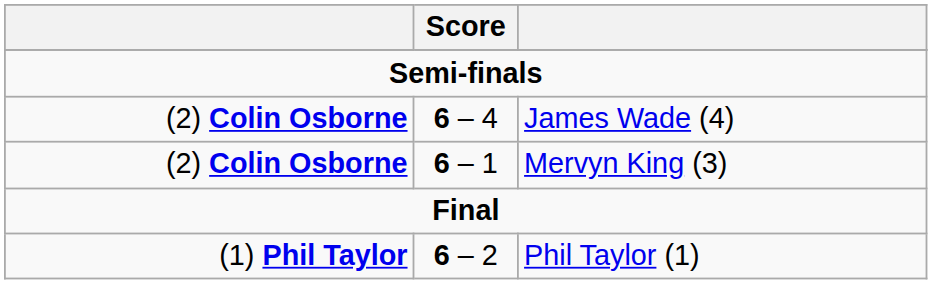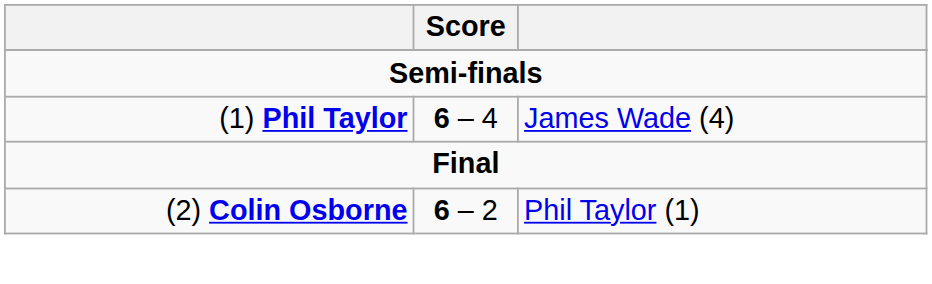James Wade (4) | column 1: (2) Colin Osborne -> (1) Phil Taylor
- row: (2) Colin Osborne | 6 – 1 | Mervyn King (3)
Phil Taylor (1) | column 1: (1) Phil Taylor -> (2) Colin Osborne
